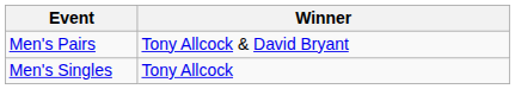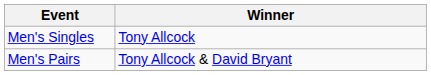rows swapped: Men's Singles <-> Men's Pairs
